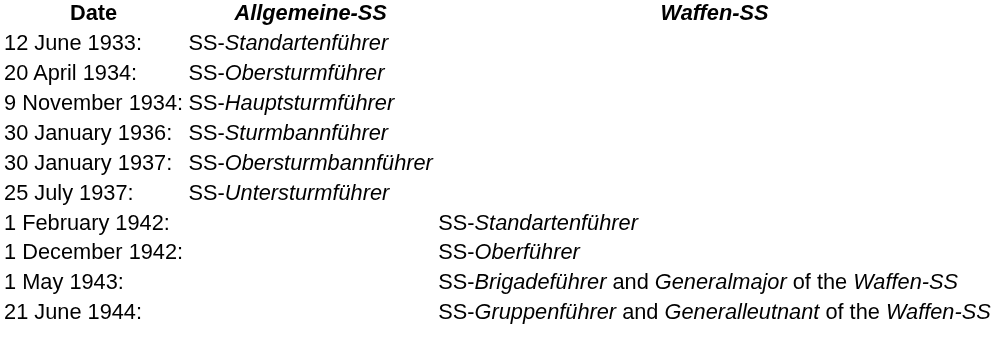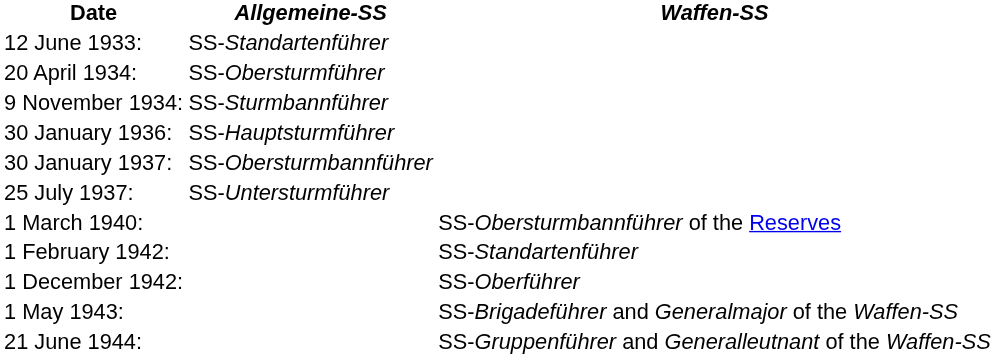9 November 1934: | Allgemeine-SS: SS-Hauptsturmführer -> SS-Sturmbannführer
30 January 1936: | Allgemeine-SS: SS-Sturmbannführer -> SS-Hauptsturmführer
+ row: 1 March 1940: | SS-Obersturmbannführer of the Reserves
